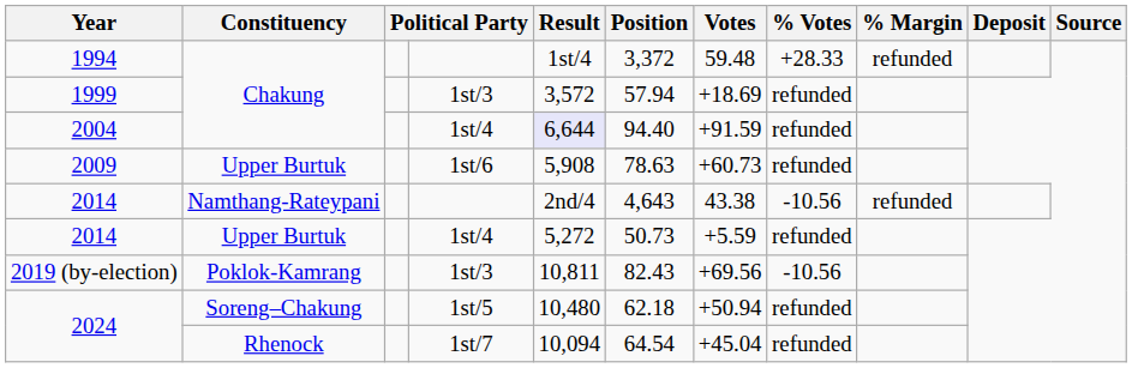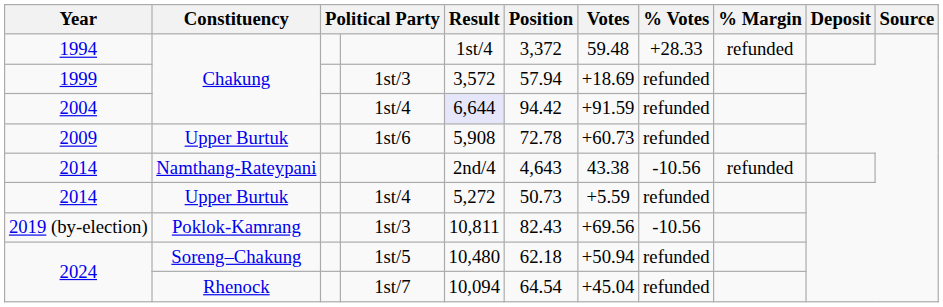2004 | Position: 94.40 -> 94.42
2009 | Position: 78.63 -> 72.78
